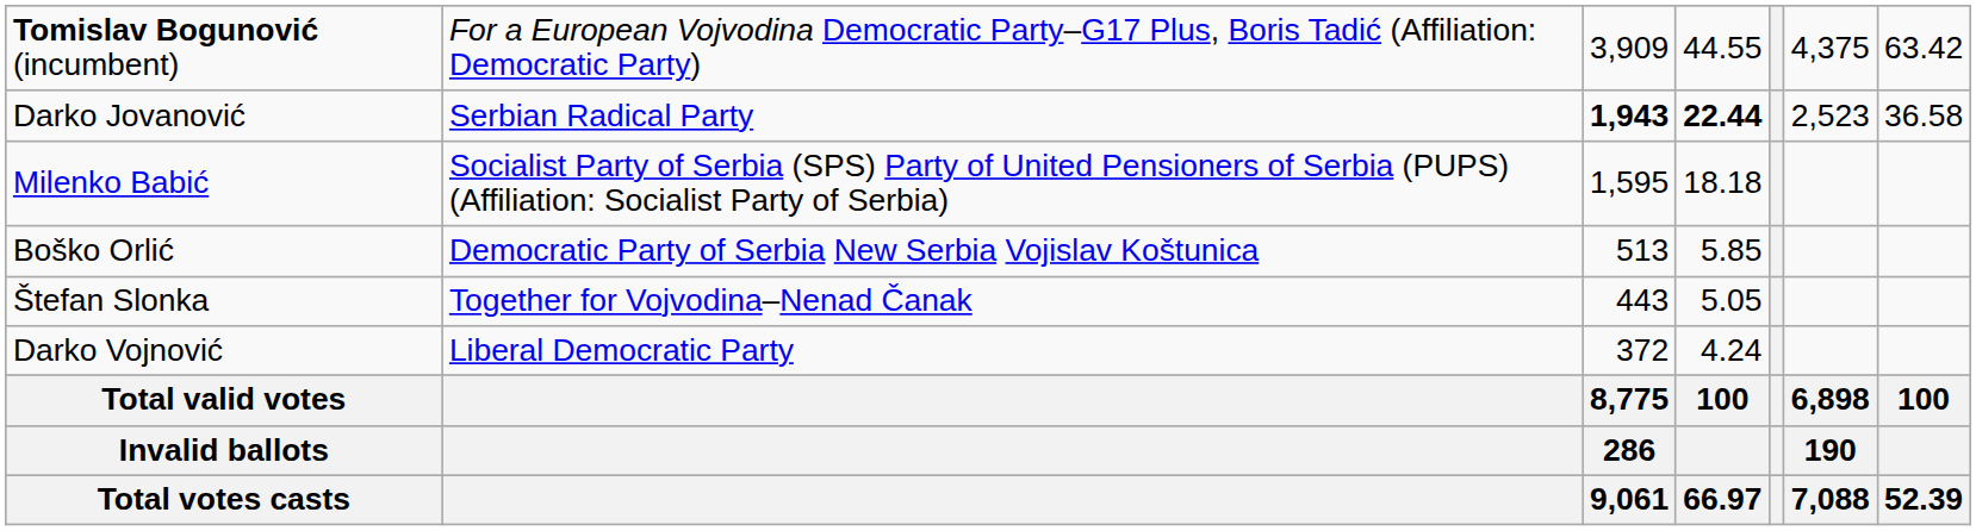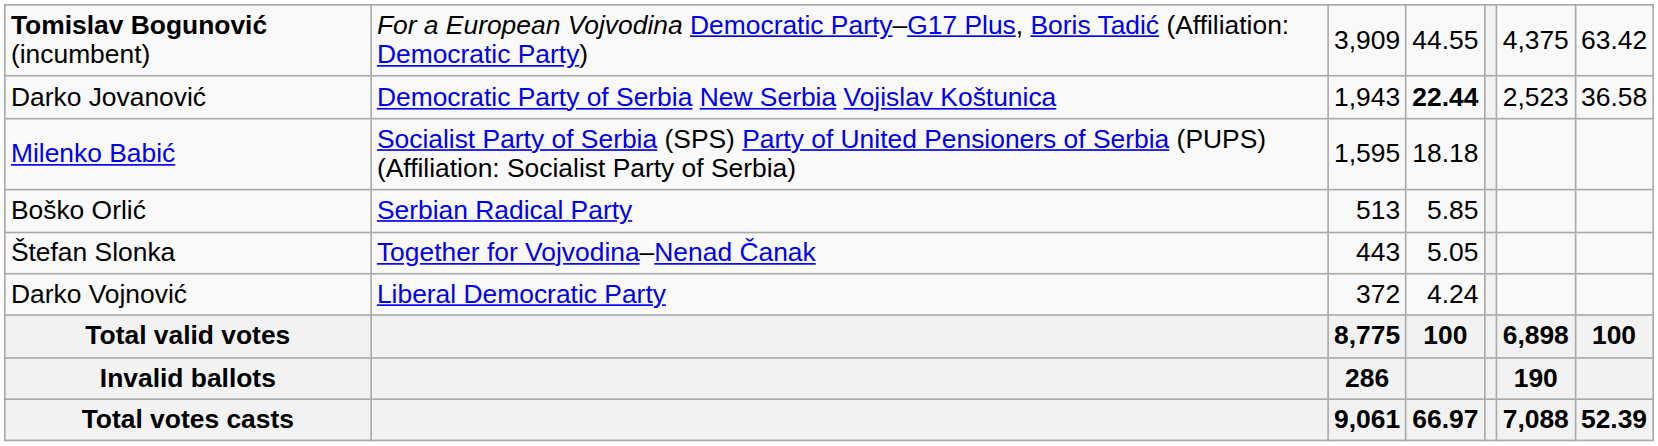Darko Jovanović | column 2: Serbian Radical Party -> Democratic Party of Serbia New Serbia Vojislav Koštunica
Darko Jovanović | column 3: bold -> normal
Boško Orlić | column 2: Democratic Party of Serbia New Serbia Vojislav Koštunica -> Serbian Radical Party
